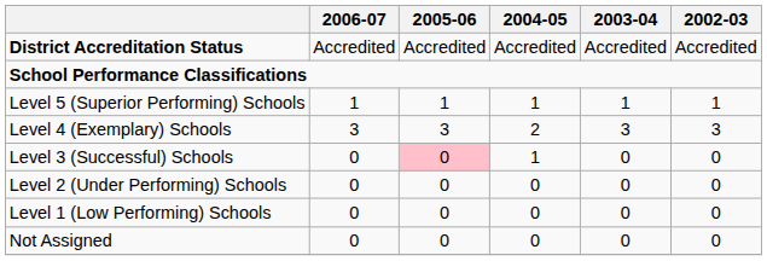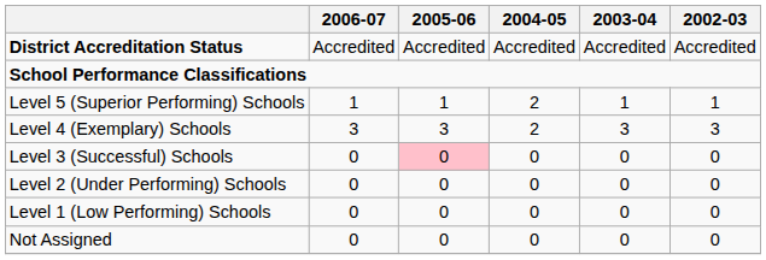Level 5 (Superior Performing) Schools | 2004-05: 1 -> 2
Level 3 (Successful) Schools | 2004-05: 1 -> 0
